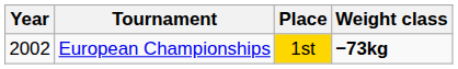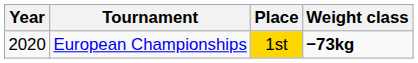European Championships | Year: 2002 -> 2020
